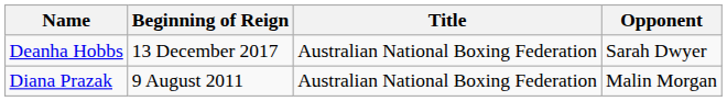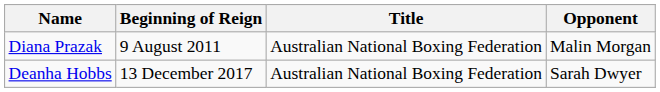rows swapped: Diana Prazak <-> Deanha Hobbs
